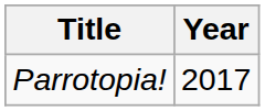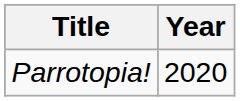Parrotopia! | Year: 2017 -> 2020
